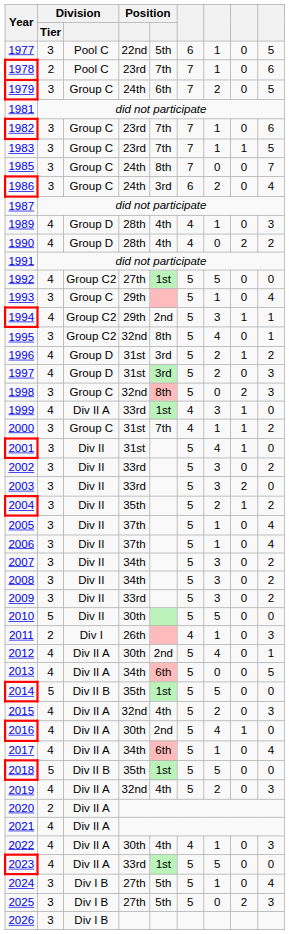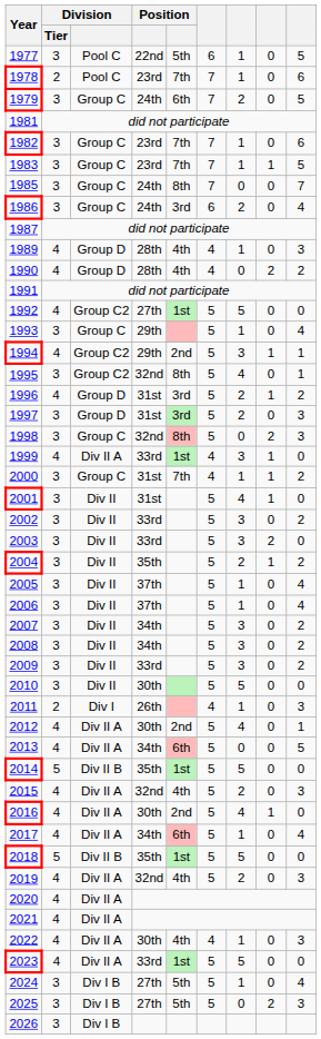1997 | Division / Tier: 4 -> 3
2010 | Division / Tier: 5 -> 3
2020 | Division / Tier: 2 -> 4
